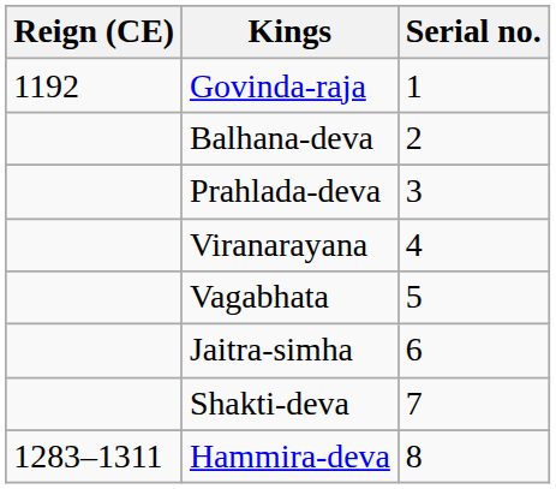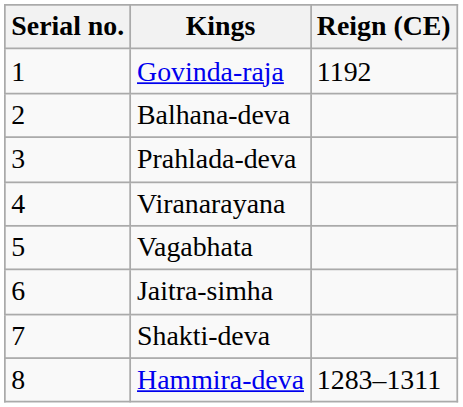columns swapped: Serial no. <-> Reign (CE)
